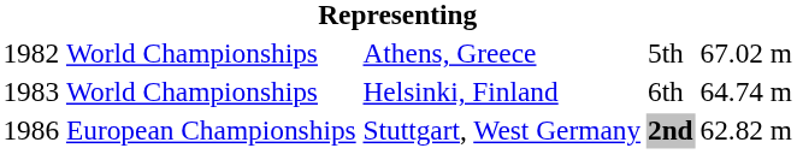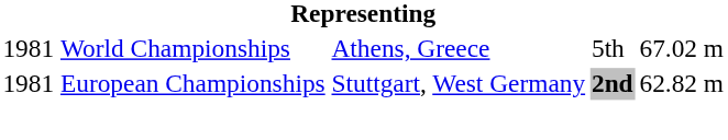Athens, Greece | column 1: 1982 -> 1981
- row: 1983 | World Championships | Helsinki, Finland | 6th | 64.74 m
Stuttgart, West Germany | column 1: 1986 -> 1981
